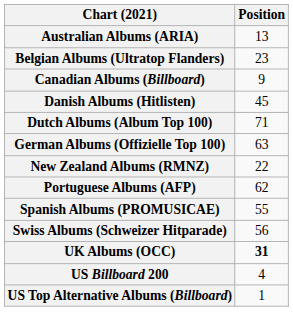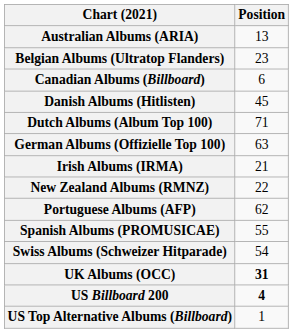Canadian Albums (Billboard) | Position: 9 -> 6
+ row: Irish Albums (IRMA) | 21
Swiss Albums (Schweizer Hitparade) | Position: 56 -> 54
US Billboard 200 | Position: normal -> bold
